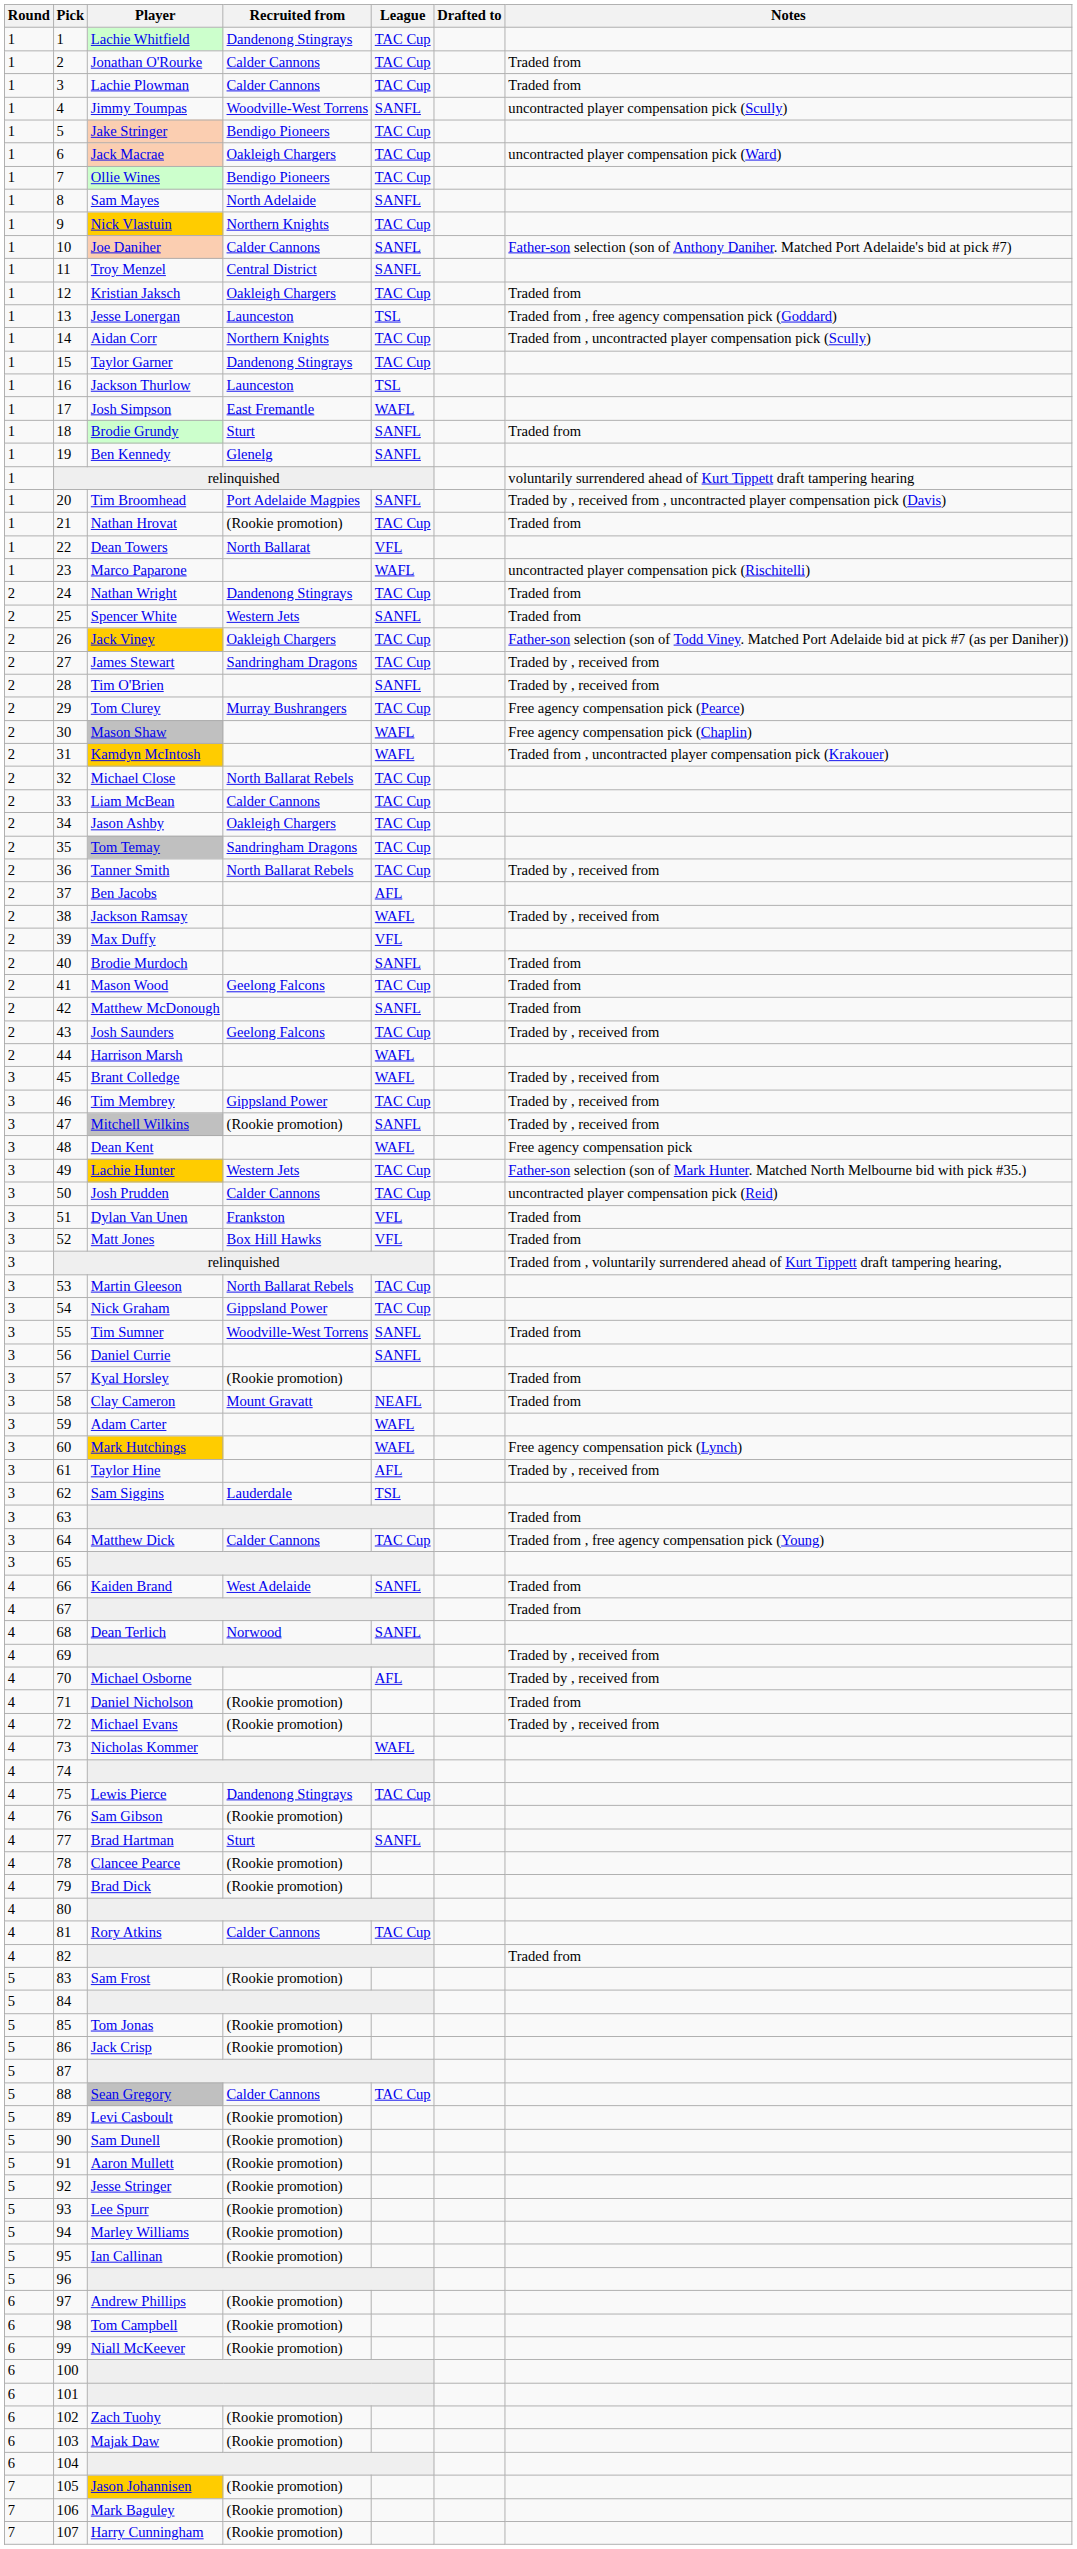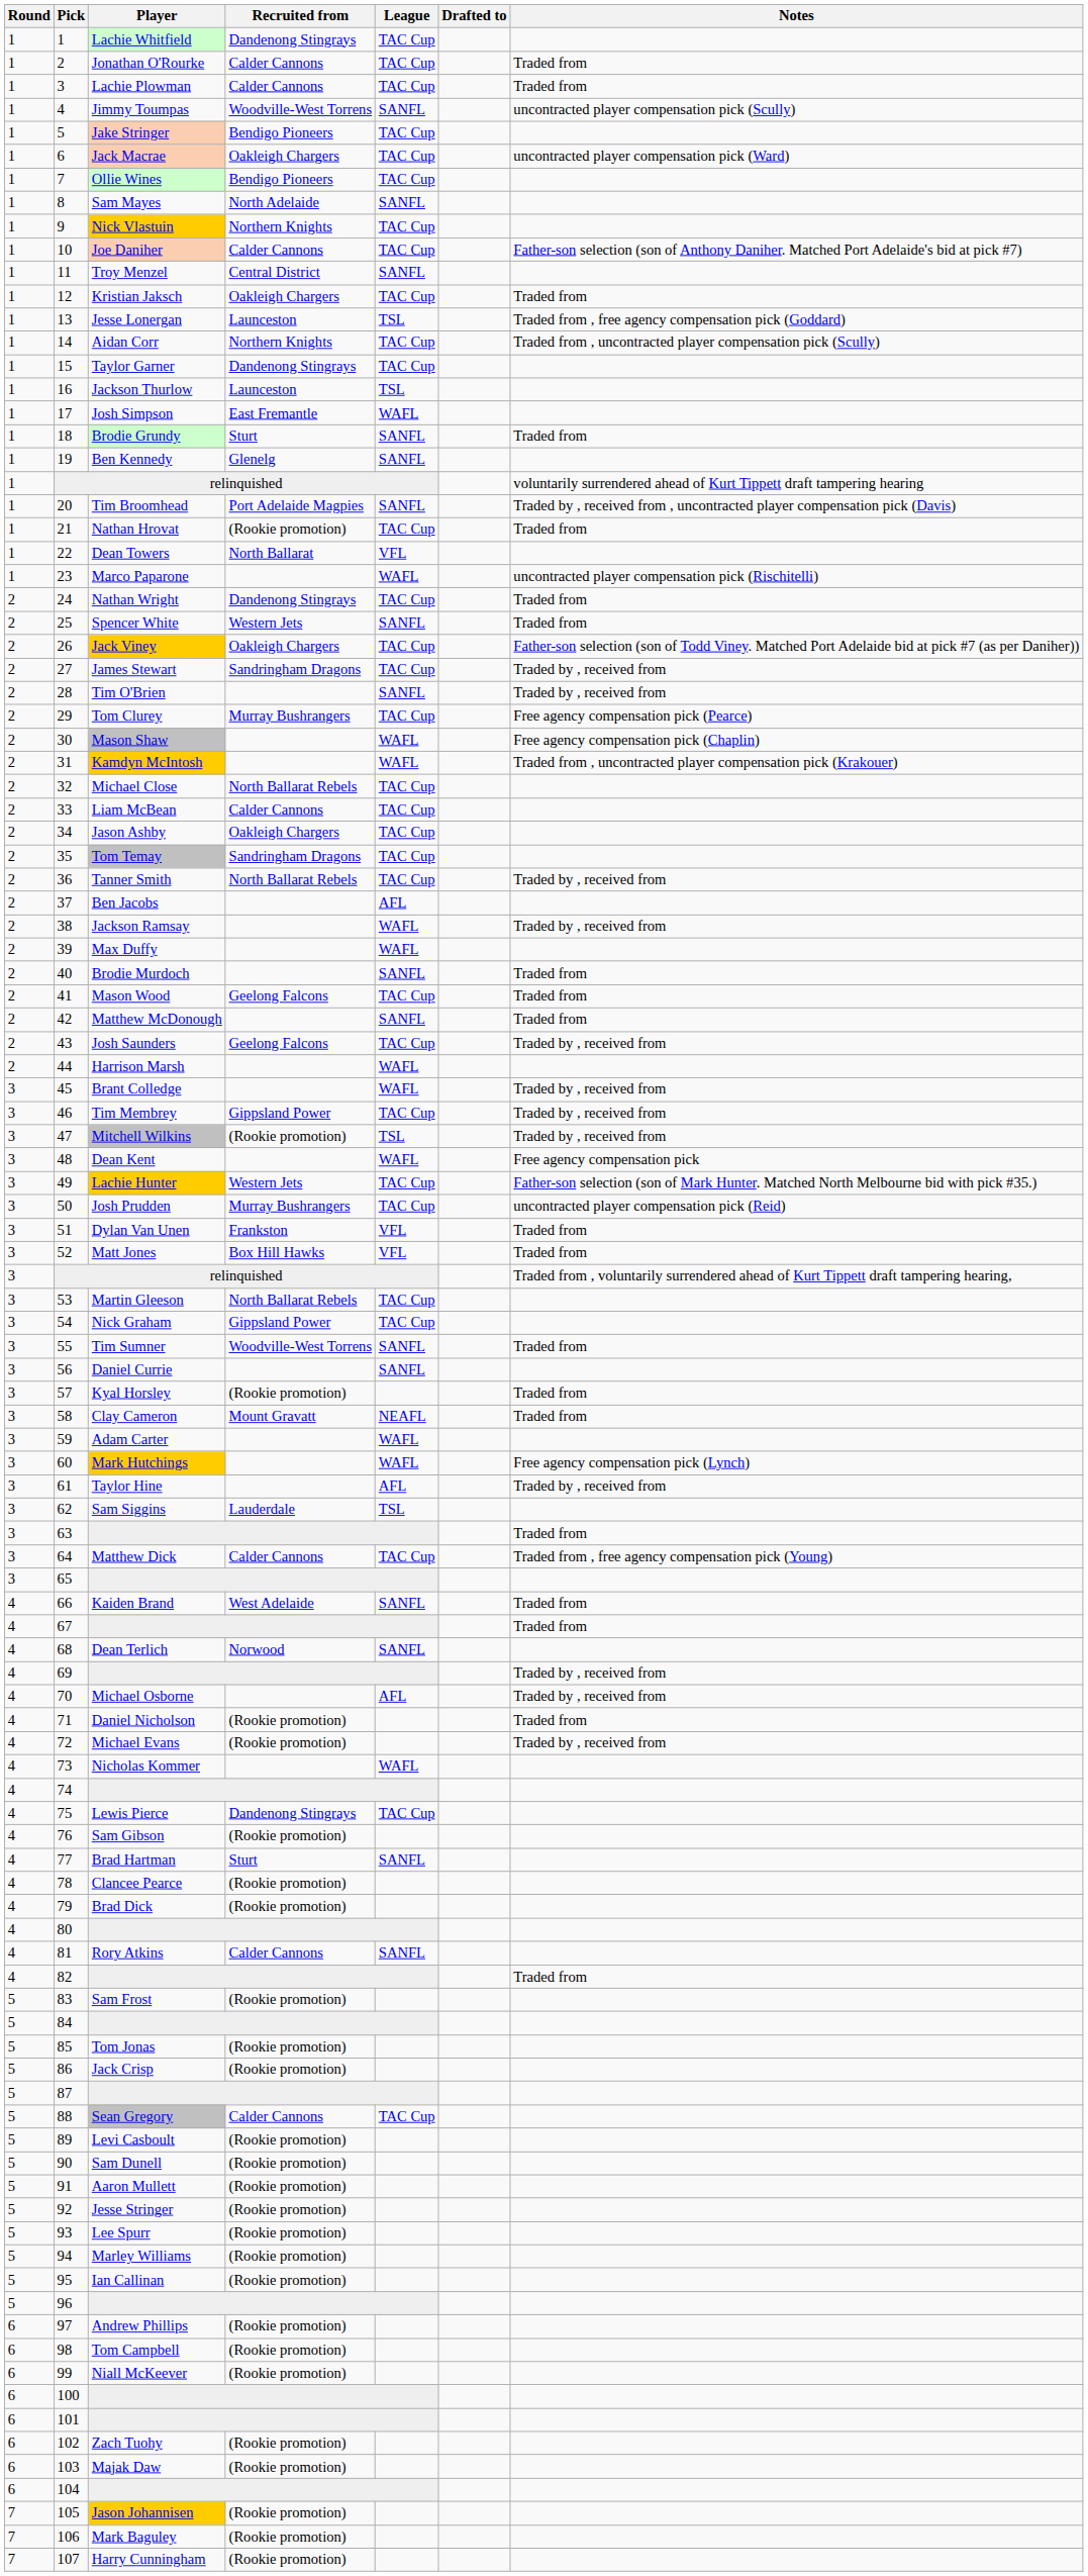10 | League: SANFL -> TAC Cup
39 | League: VFL -> WAFL
47 | League: SANFL -> TSL
50 | Recruited from: Calder Cannons -> Murray Bushrangers
81 | League: TAC Cup -> SANFL
